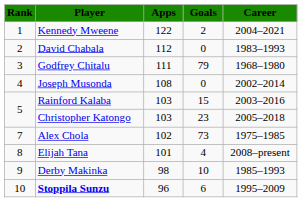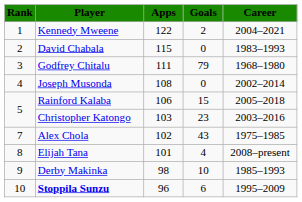David Chabala | Apps: 112 -> 115
Rainford Kalaba | Apps: 103 -> 106
Rainford Kalaba | Career: 2003–2016 -> 2005–2018
Christopher Katongo | Career: 2005–2018 -> 2003–2016
Alex Chola | Goals: 73 -> 43
